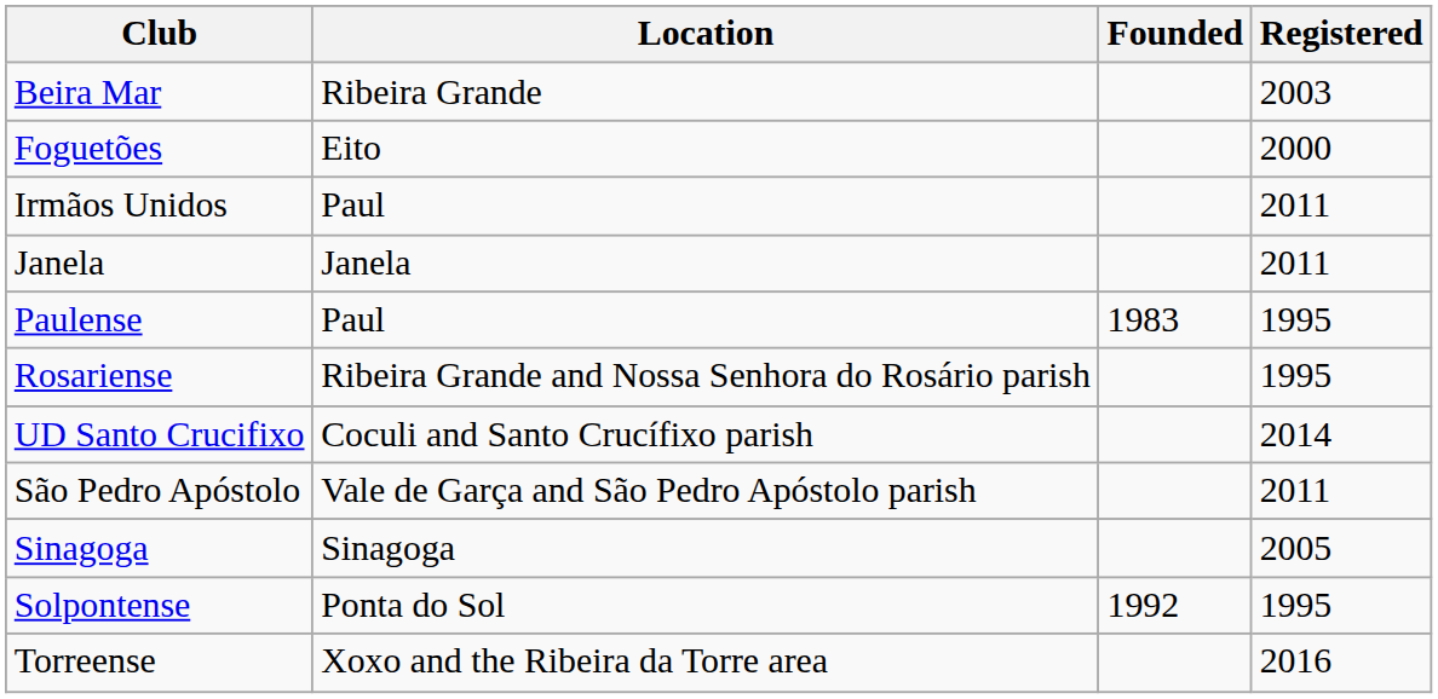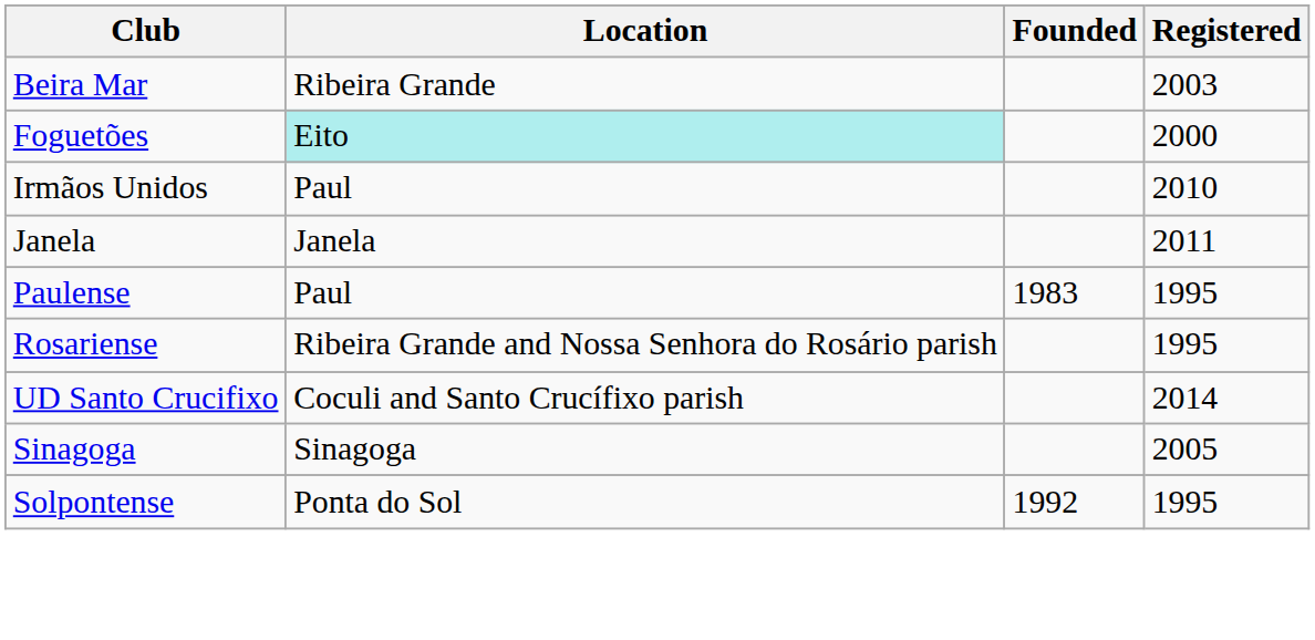Foguetões | Location: no background -> paleturquoise background
Irmãos Unidos | Registered: 2011 -> 2010
- row: São Pedro Apóstolo | Vale de Garça and São Pedro Apóstolo parish | 2011
- row: Torreense | Xoxo and the Ribeira da Torre area | 2016
